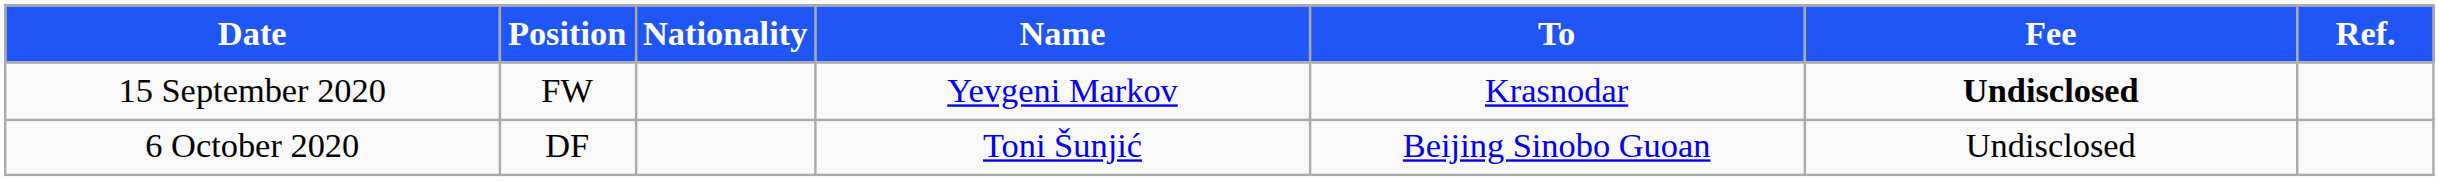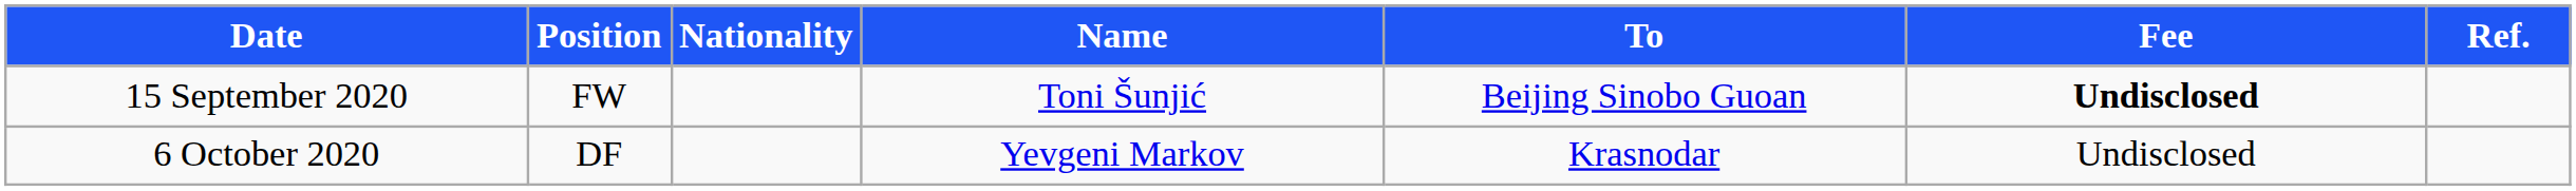15 September 2020 | Name: Yevgeni Markov -> Toni Šunjić
15 September 2020 | To: Krasnodar -> Beijing Sinobo Guoan
6 October 2020 | Name: Toni Šunjić -> Yevgeni Markov
6 October 2020 | To: Beijing Sinobo Guoan -> Krasnodar
